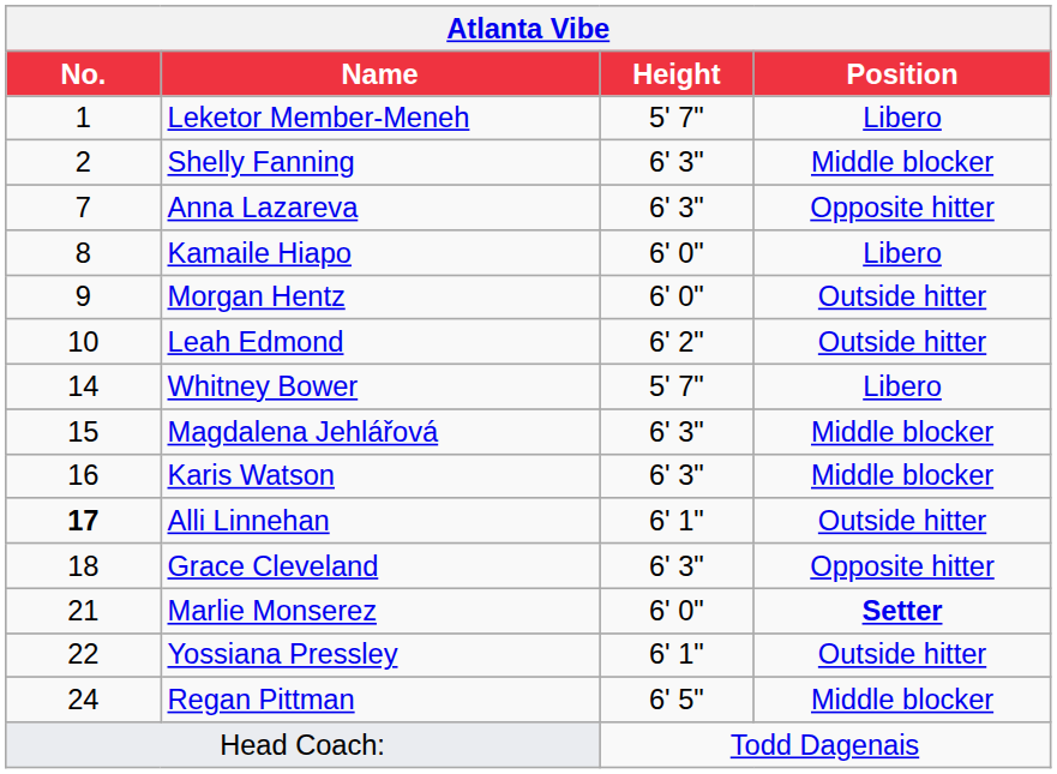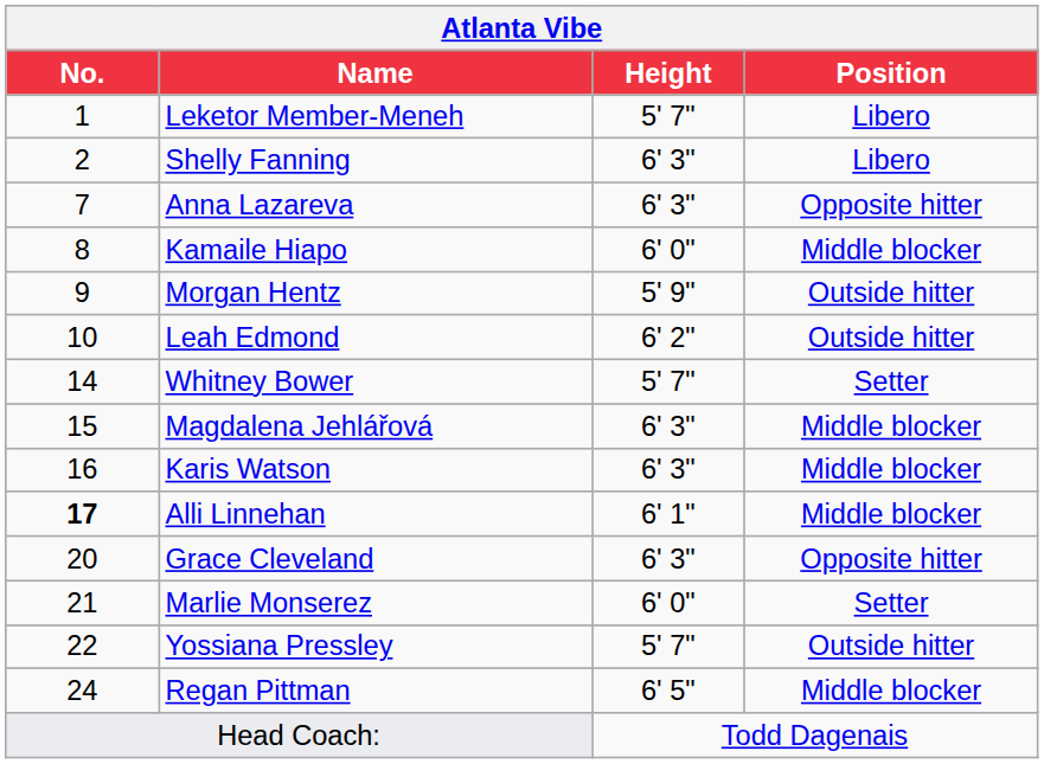Shelly Fanning | Position: Middle blocker -> Libero
Kamaile Hiapo | Position: Libero -> Middle blocker
Morgan Hentz | Height: 6' 0" -> 5' 9"
Whitney Bower | Position: Libero -> Setter
Alli Linnehan | Position: Outside hitter -> Middle blocker
Grace Cleveland | No.: 18 -> 20
Marlie Monserez | Position: bold -> normal
Yossiana Pressley | Height: 6' 1" -> 5' 7"
